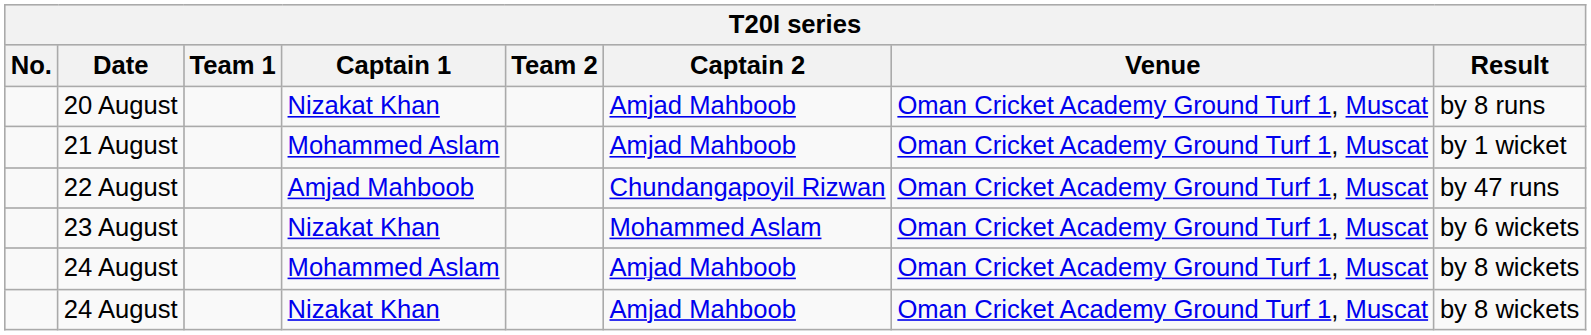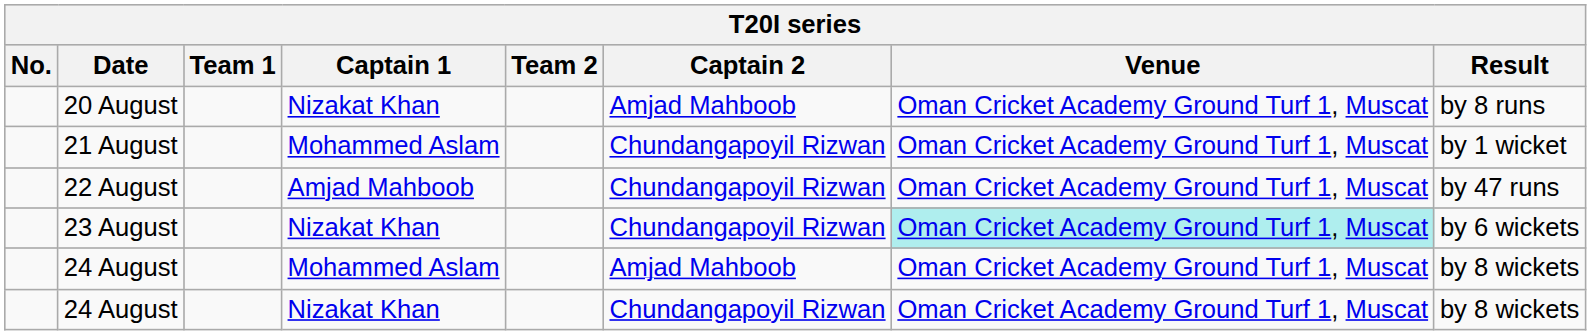21 August | Captain 2: Amjad Mahboob -> Chundangapoyil Rizwan
23 August | Captain 2: Mohammed Aslam -> Chundangapoyil Rizwan
23 August | Venue: no background -> paleturquoise background
24 August / Nizakat Khan | Captain 2: Amjad Mahboob -> Chundangapoyil Rizwan
